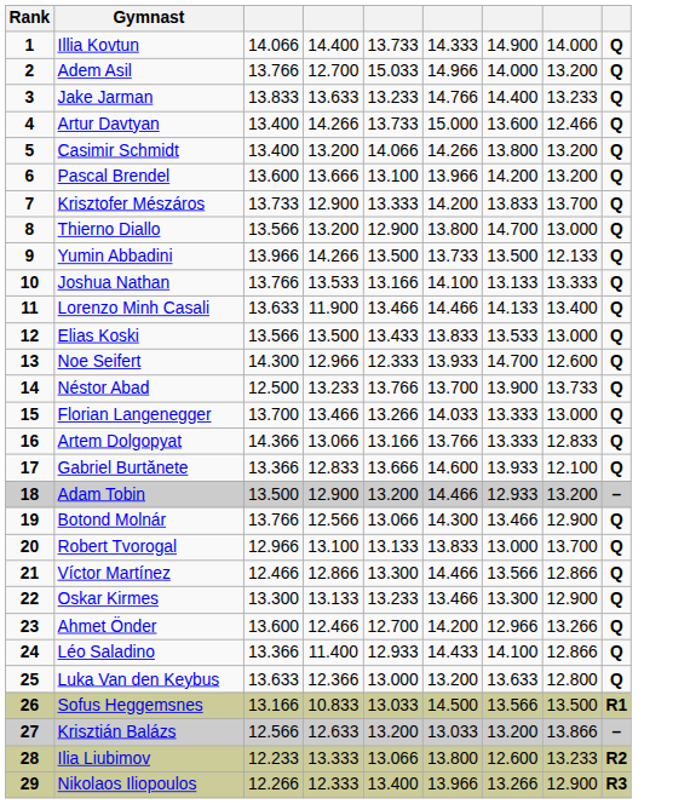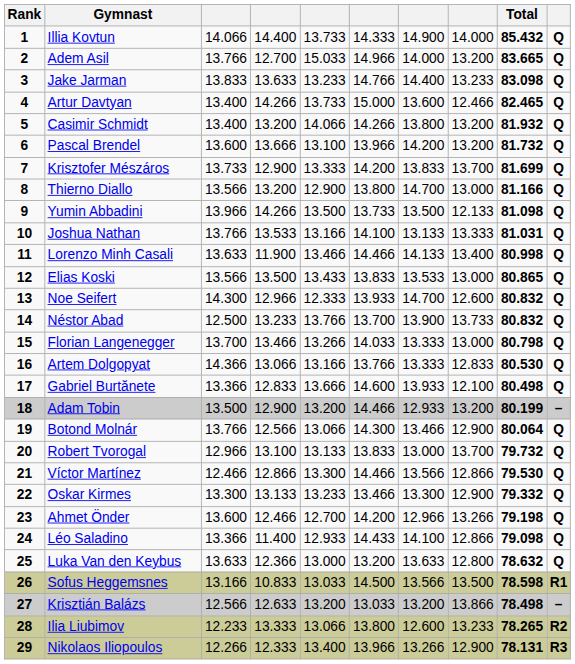+ column: Total | 85.432 | 83.665 | 83.098 | 82.465 | 81.932 | 81.732 | 81.699 | 81.166 | 81.098 | 81.031 | 80.998 | 80.865 | 80.832 | 80.832 | 80.798 | 80.530 | 80.498 | 80.199 | 80.064 | 79.732 | 79.530 | 79.332 | 79.198 | 79.098 | 78.632 | 78.598 | 78.498 | 78.265 | 78.131
